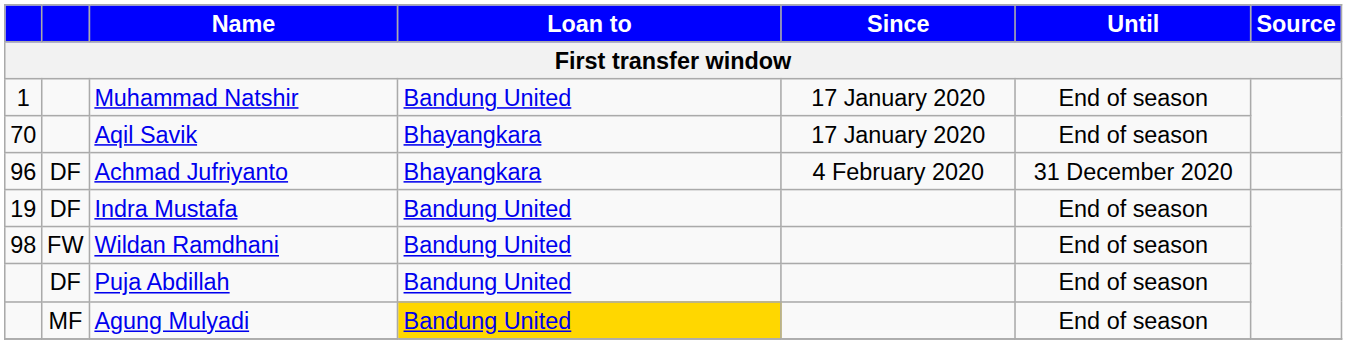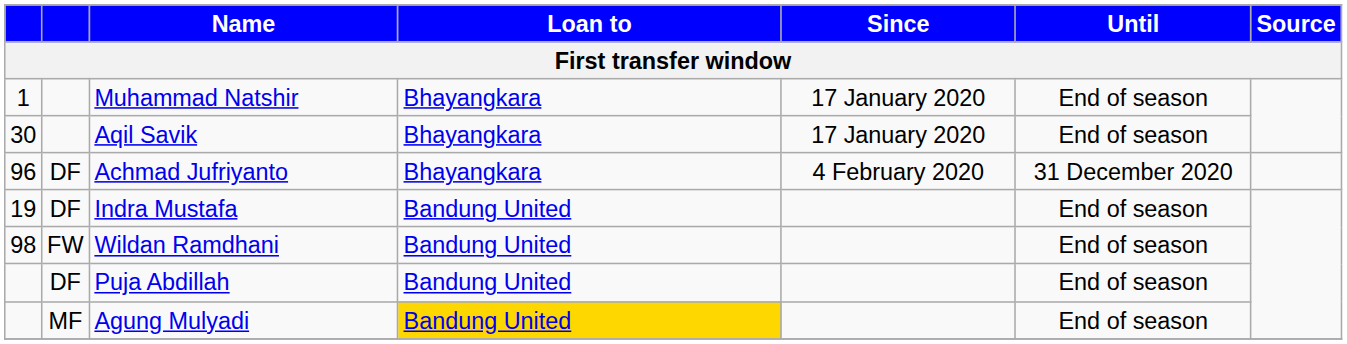Muhammad Natshir | Loan to: Bandung United -> Bhayangkara
Aqil Savik | column 1: 70 -> 30
